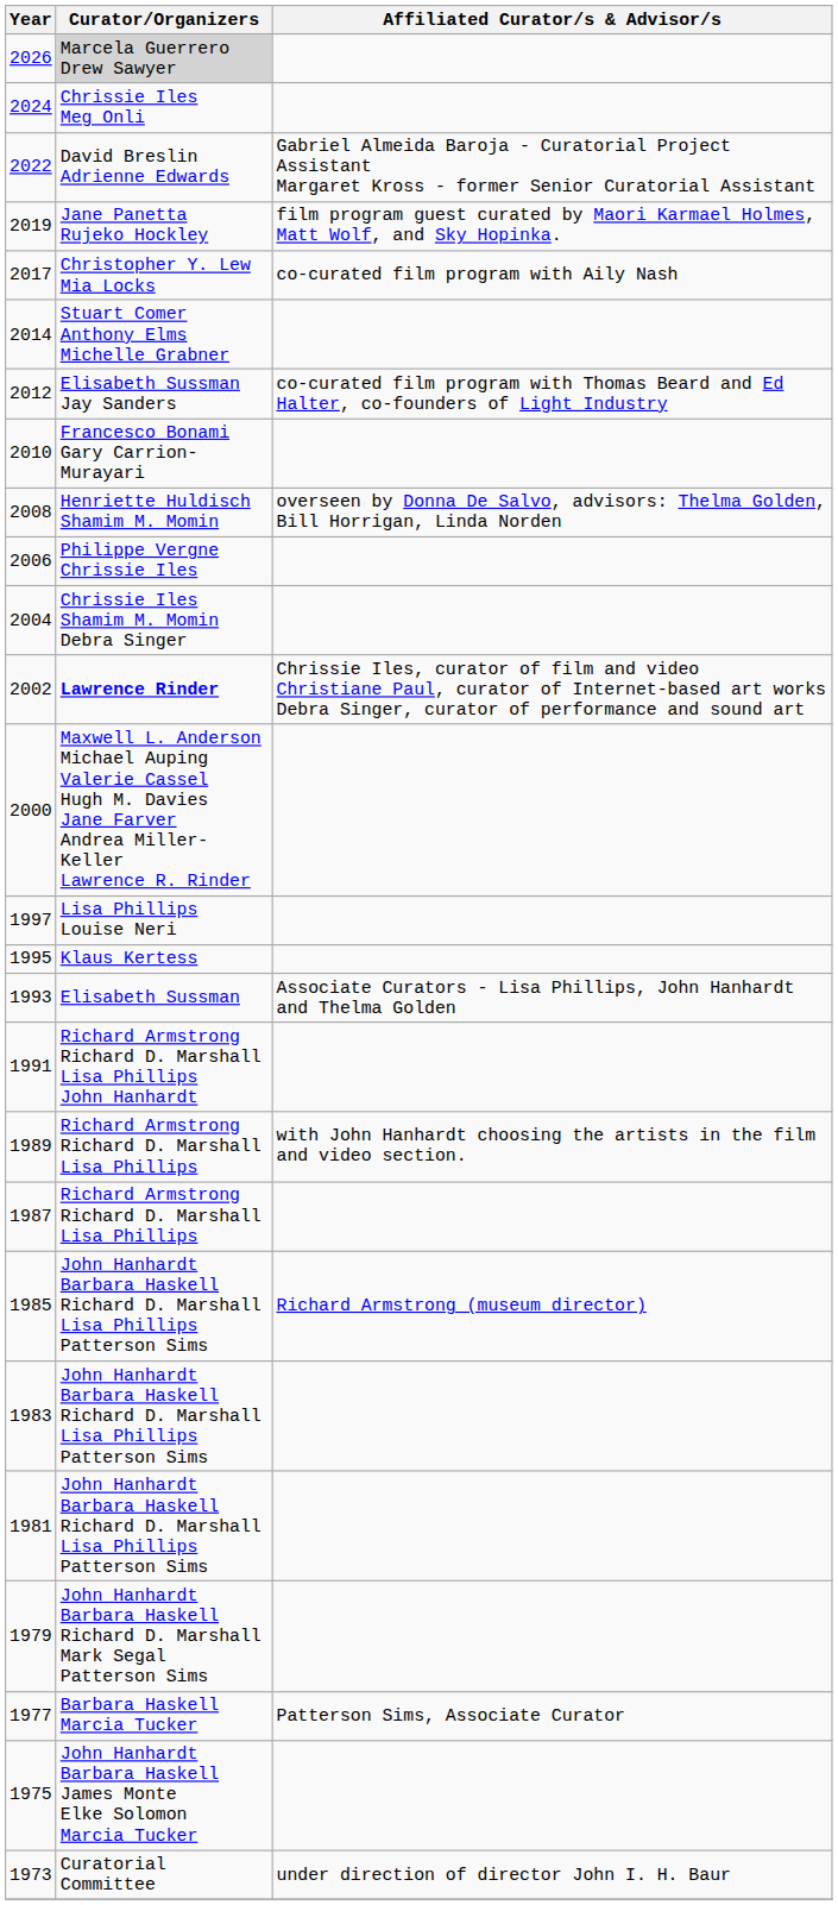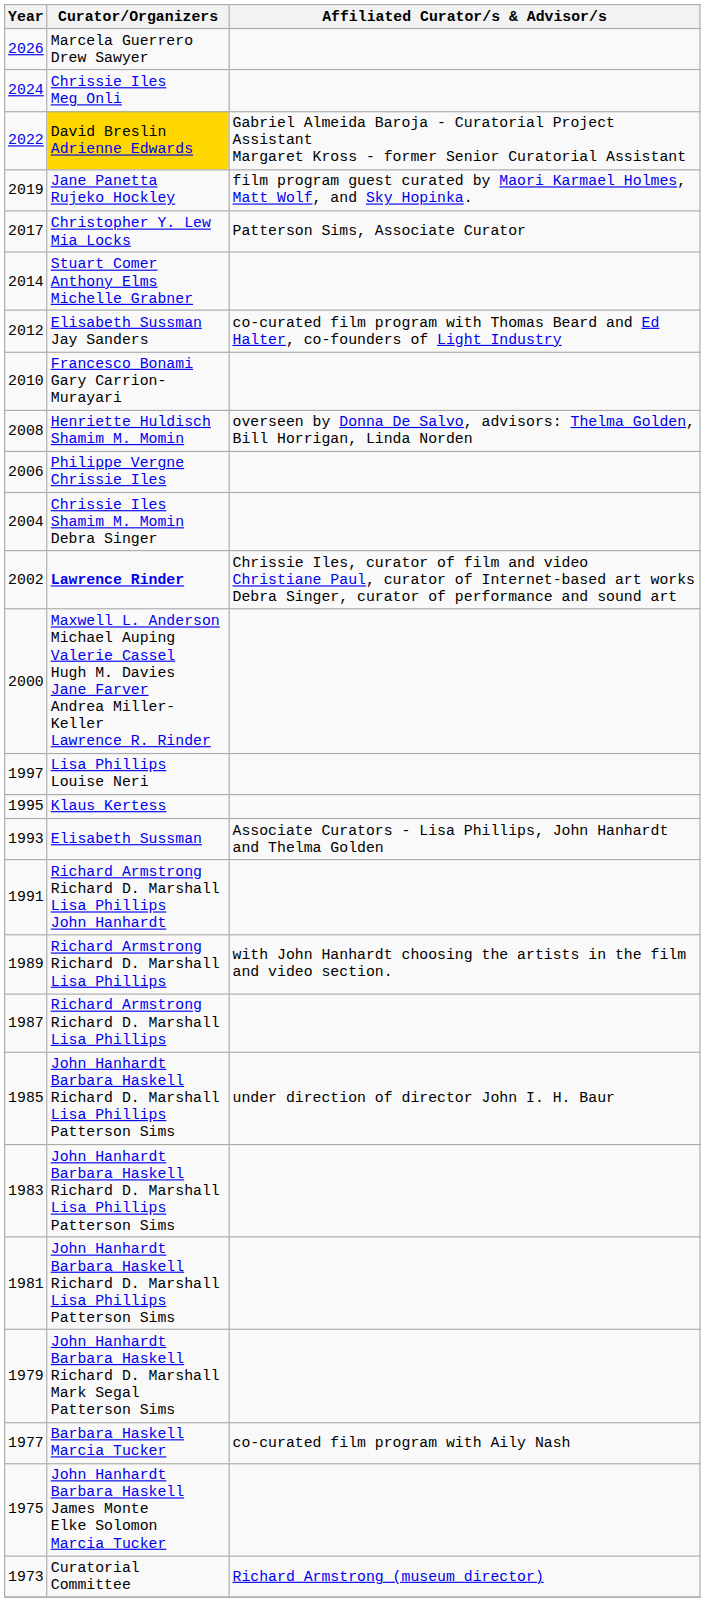2026 | Curator/Organizers: lightgrey background -> no background
2022 | Curator/Organizers: no background -> gold background
2017 | Affiliated Curator/s & Advisor/s: co-curated film program with Aily Nash -> Patterson Sims, Associate Curator
1985 | Affiliated Curator/s & Advisor/s: Richard Armstrong (museum director) -> under direction of director John I. H. Baur
1977 | Affiliated Curator/s & Advisor/s: Patterson Sims, Associate Curator -> co-curated film program with Aily Nash
1973 | Affiliated Curator/s & Advisor/s: under direction of director John I. H. Baur -> Richard Armstrong (museum director)
